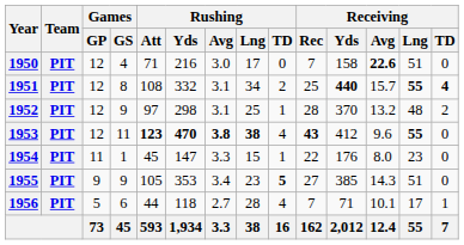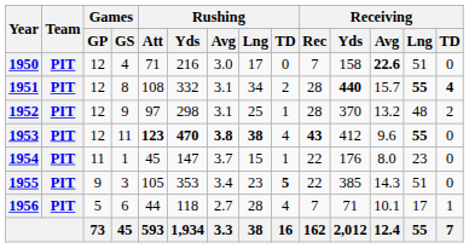1951 | Receiving / Rec: 25 -> 28
1954 | Rushing / Avg: 3.3 -> 3.7
1955 | Games / GS: 9 -> 3
1955 | Receiving / Rec: 27 -> 22
